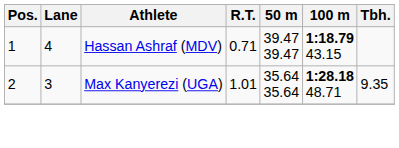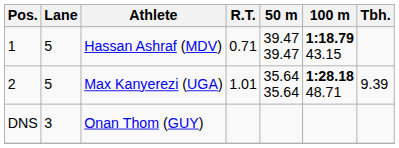Hassan Ashraf (MDV) | Lane: 4 -> 5
Max Kanyerezi (UGA) | Lane: 3 -> 5
Max Kanyerezi (UGA) | Tbh.: 9.35 -> 9.39
+ row: DNS | 3 | Onan Thom (GUY)
